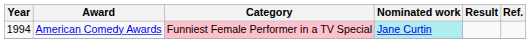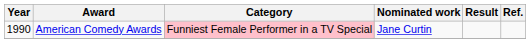American Comedy Awards | Year: 1994 -> 1990
American Comedy Awards | Nominated work: paleturquoise background -> no background
